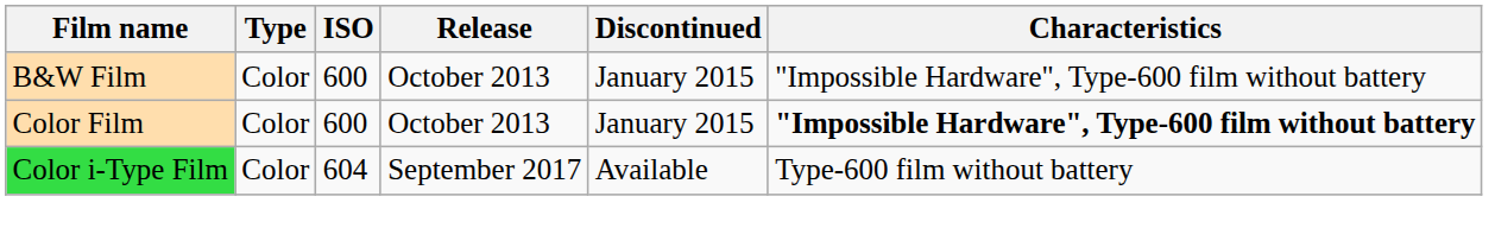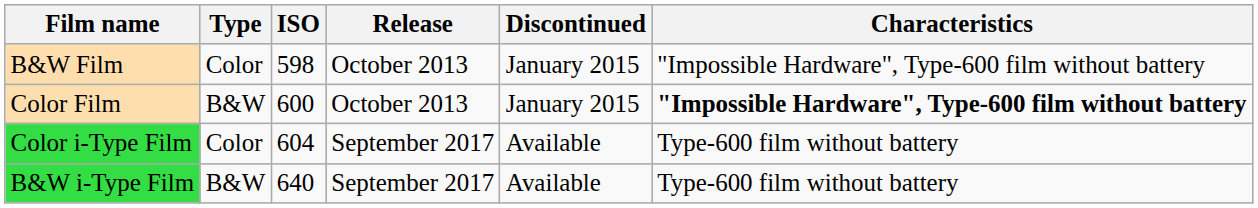B&W Film | ISO: 600 -> 598
Color Film | Type: Color -> B&W
+ row: B&W i-Type Film | B&W | 640 | September 2017 | Available | Type-600 film without battery
